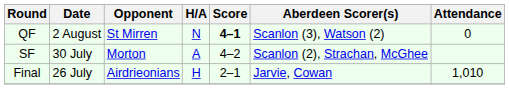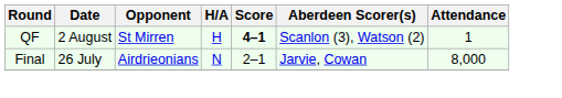QF | H/A: N -> H
QF | Attendance: 0 -> 1
- row: SF | 30 July | Morton | A | 4–2 | Scanlon (2), Strachan, McGhee
Final | H/A: H -> N
Final | Attendance: 1,010 -> 8,000
